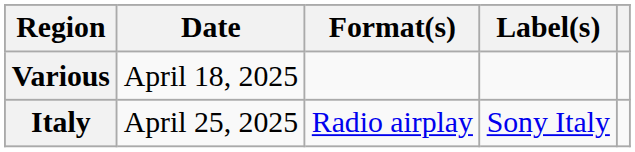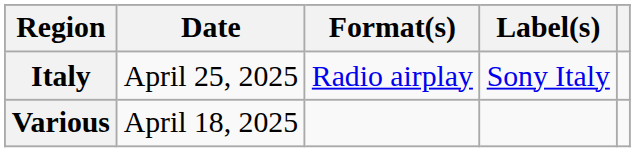rows swapped: Various <-> Italy
